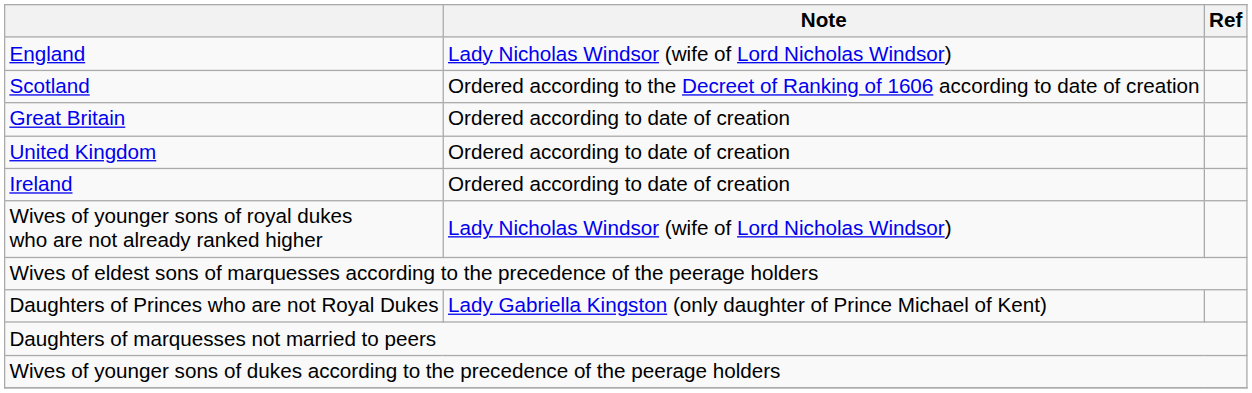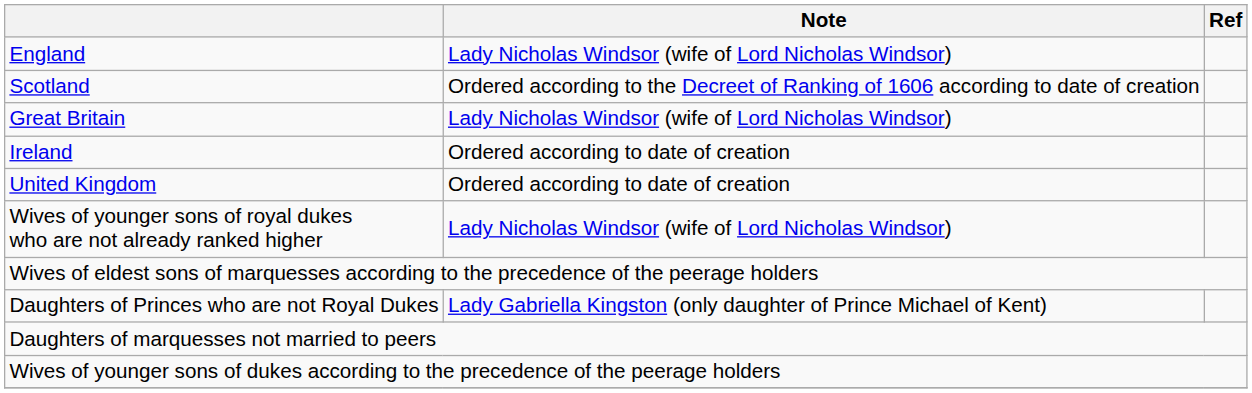Great Britain | Note: Ordered according to date of creation -> Lady Nicholas Windsor (wife of Lord Nicholas Windsor)
rows swapped: Ireland <-> United Kingdom
